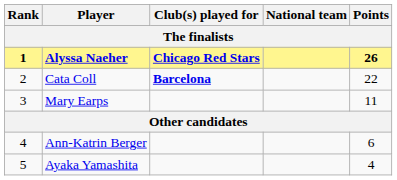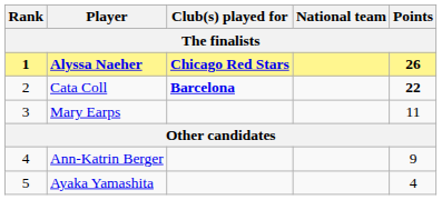Cata Coll | Points: normal -> bold
Ann-Katrin Berger | Points: 6 -> 9
